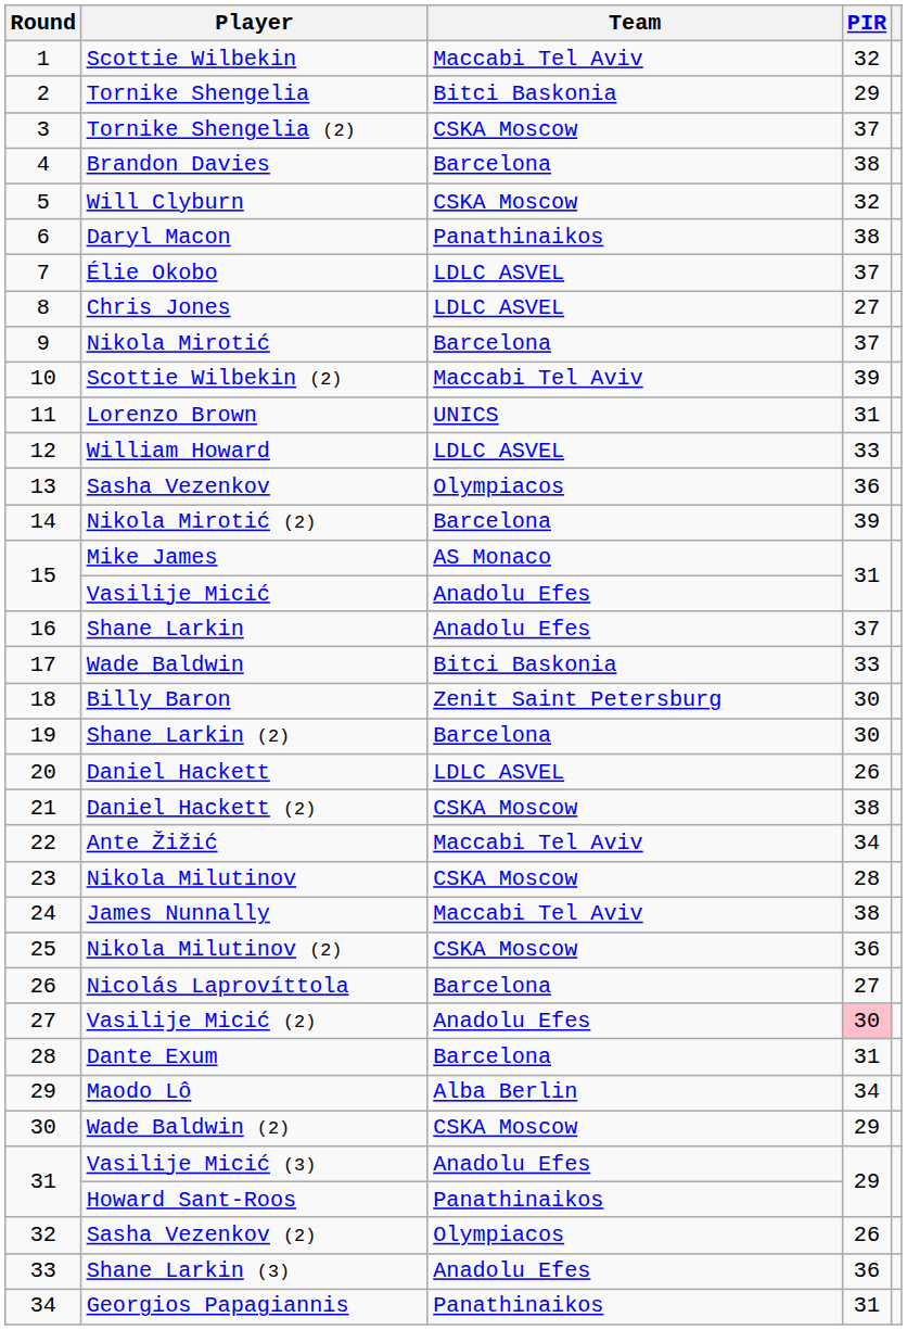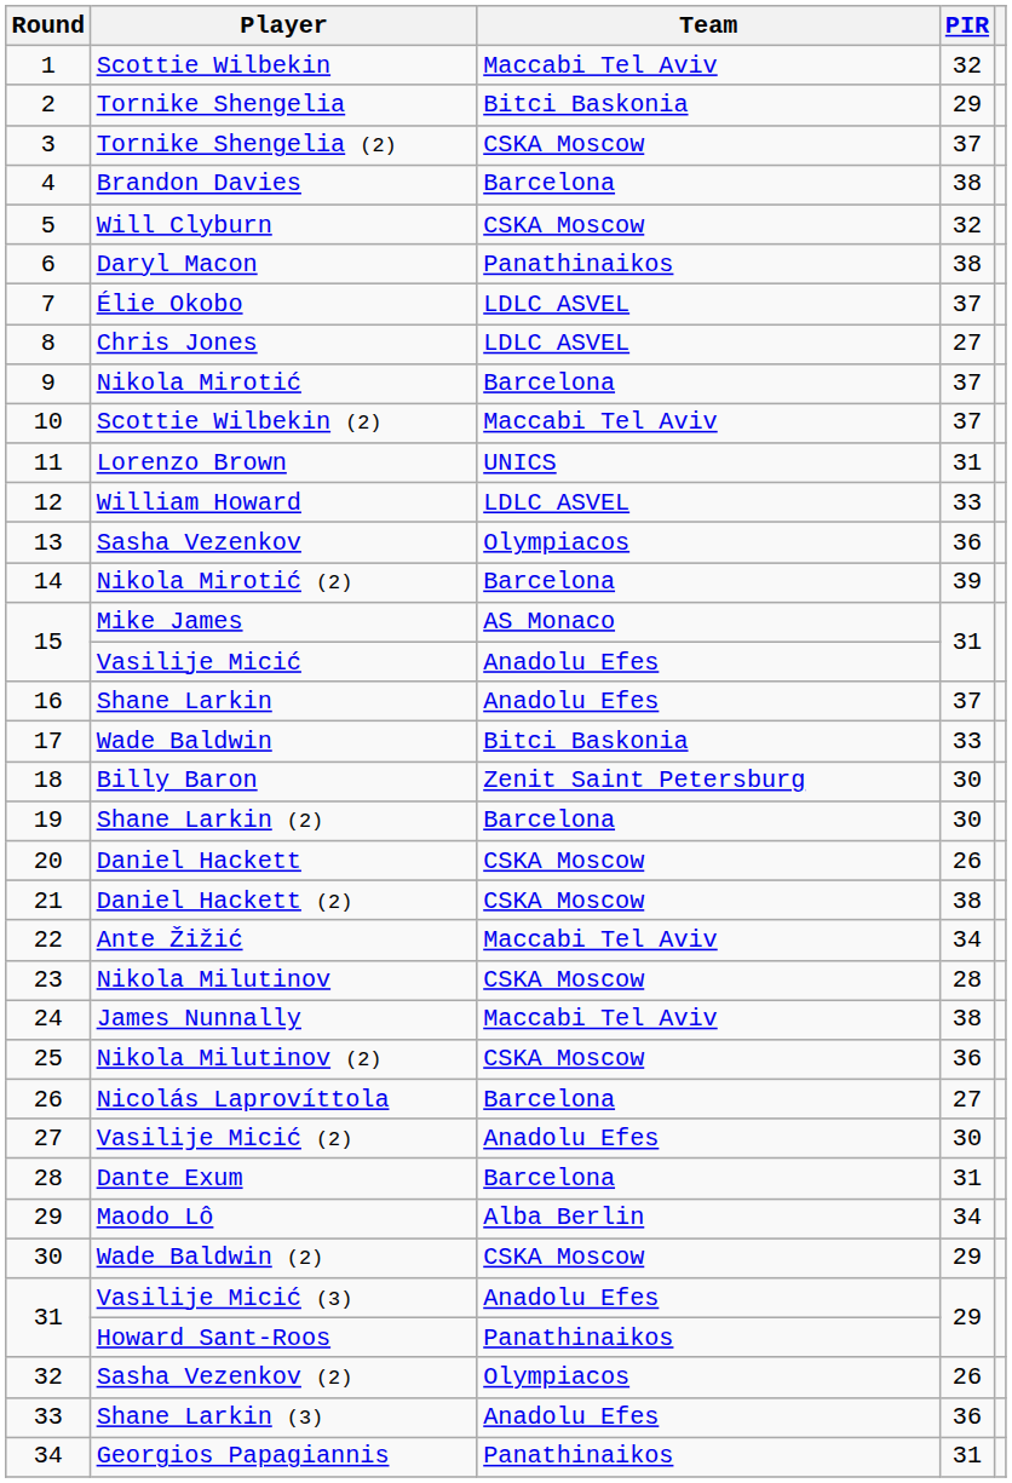Scottie Wilbekin (2) | PIR: 39 -> 37
Daniel Hackett | Team: LDLC ASVEL -> CSKA Moscow
Vasilije Micić (2) | PIR: pink background -> no background
